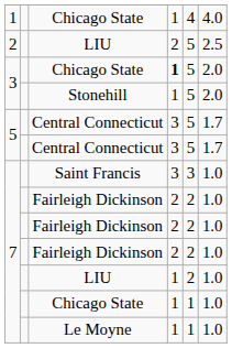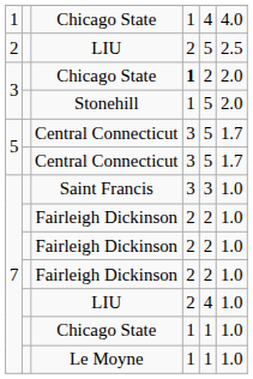3 / Chicago State | column 5: 5 -> 2
7 / LIU | column 4: 1 -> 2
7 / LIU | column 5: 2 -> 4
